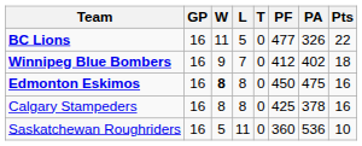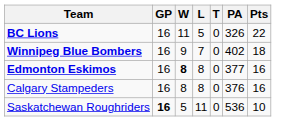- column: PF | 477 | 412 | 450 | 425 | 360
Edmonton Eskimos | PA: 475 -> 377
Calgary Stampeders | PA: 378 -> 376
Saskatchewan Roughriders | GP: normal -> bold
